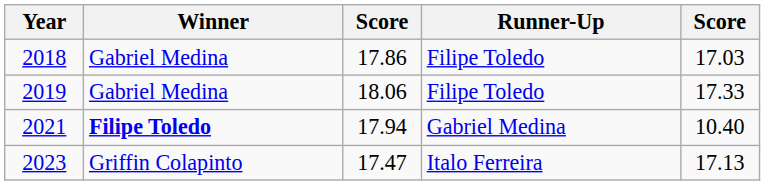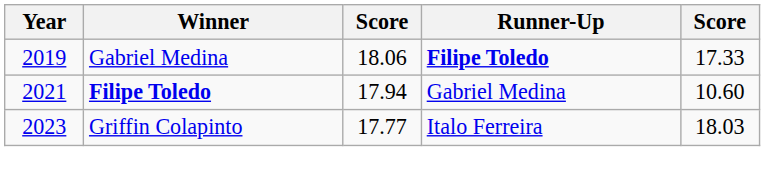- row: 2018 | Gabriel Medina | 17.86 | Filipe Toledo | 17.03
2019 | Runner-Up: normal -> bold
2021 | column 5: 10.40 -> 10.60
2023 | column 3: 17.47 -> 17.77
2023 | column 5: 17.13 -> 18.03
